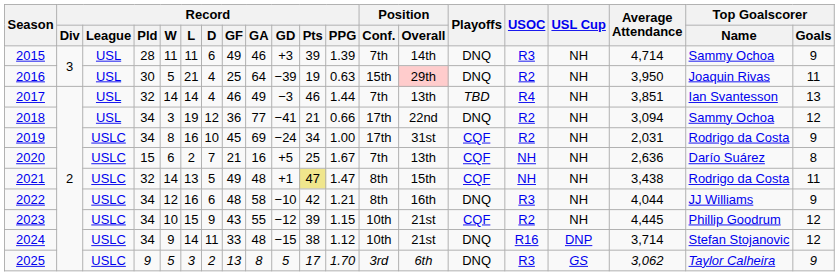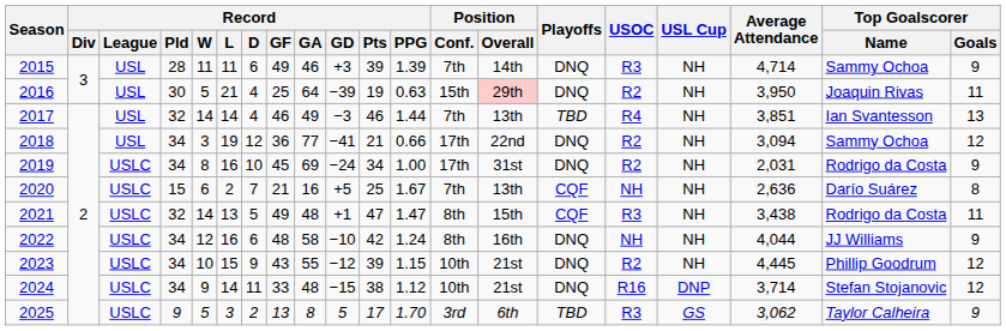2019 | Playoffs: CQF -> DNQ
2021 | Record / Pts: khaki background -> no background
2021 | USOC: NH -> R3
2022 | Record / PPG: 1.21 -> 1.24
2022 | USOC: R3 -> NH
2023 | Playoffs: CQF -> DNQ
2025 | Playoffs: DNQ -> TBD
